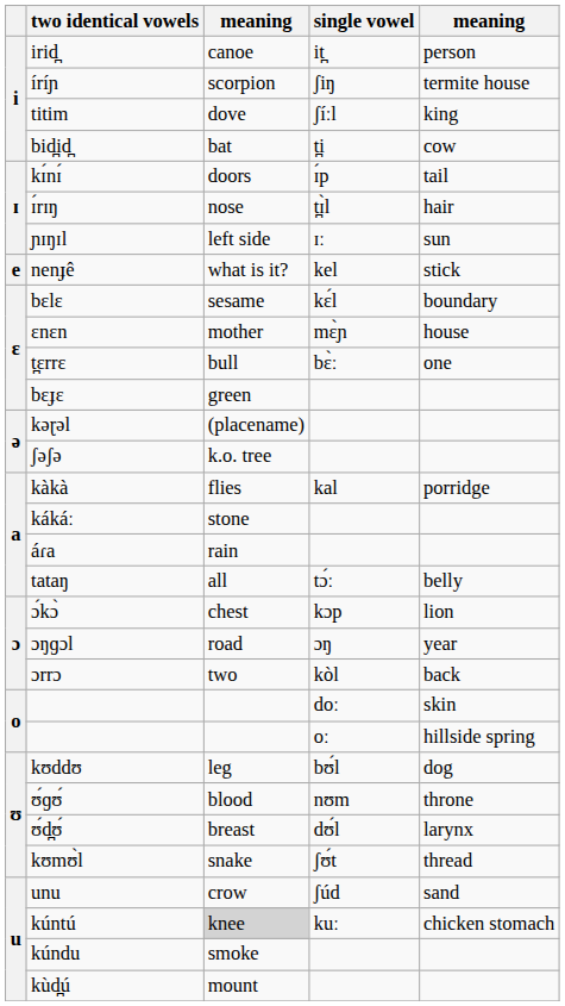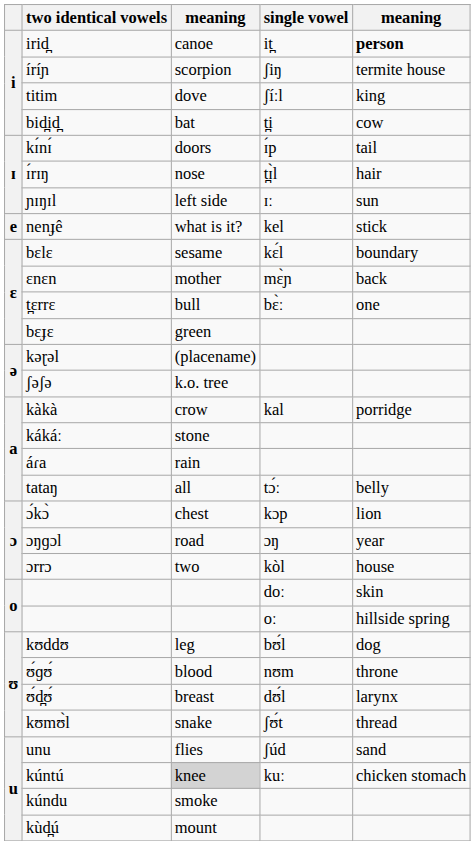irid̪ | column 5: normal -> bold
ɛnɛn | column 5: house -> back
kàkà | column 3: flies -> crow
ɔrrɔ | column 5: back -> house
unu | column 3: crow -> flies
